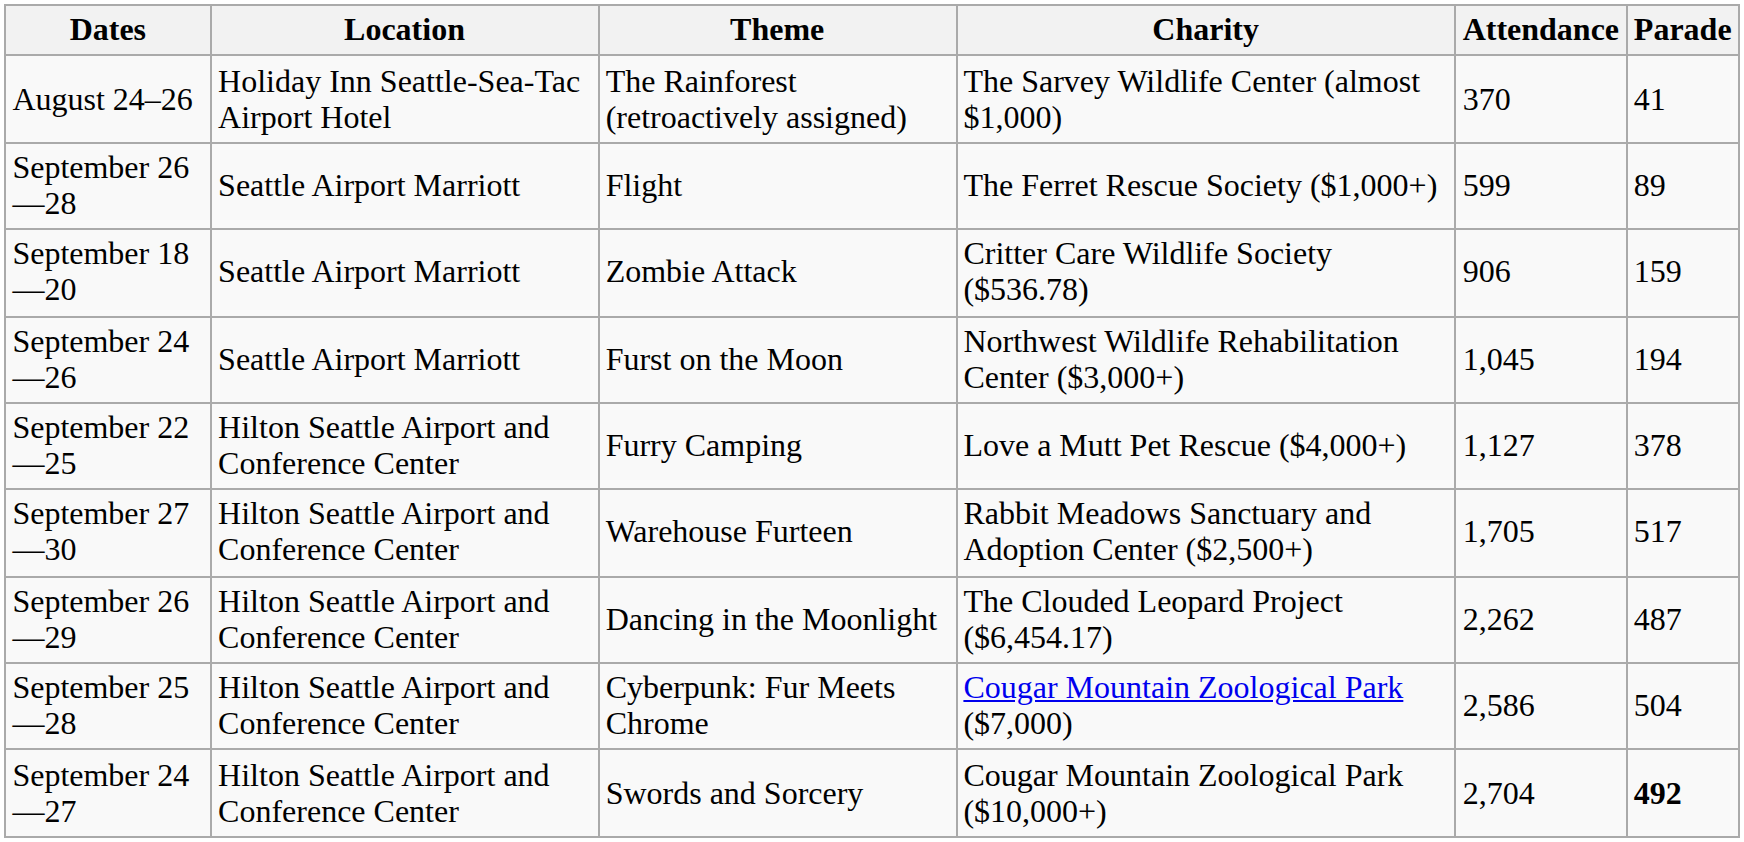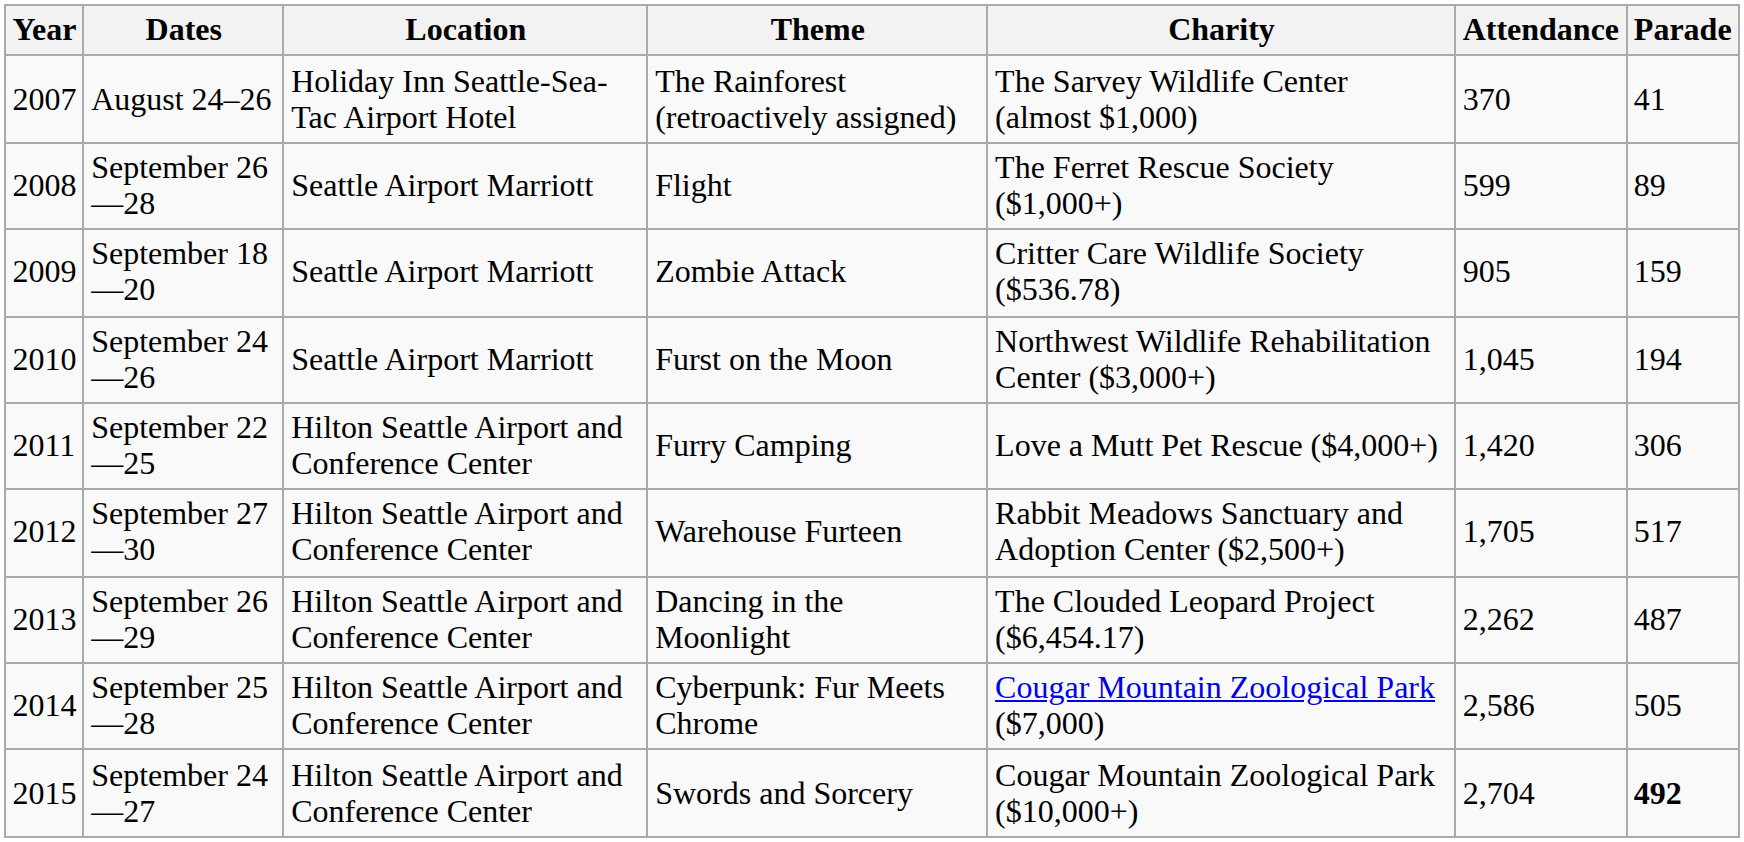+ column: Year | 2007 | 2008 | 2009 | 2010 | 2011 | 2012 | 2013 | 2014 | 2015
September 18—20 | Attendance: 906 -> 905
September 22—25 | Attendance: 1,127 -> 1,420
September 22—25 | Parade: 378 -> 306
September 25—28 | Parade: 504 -> 505
